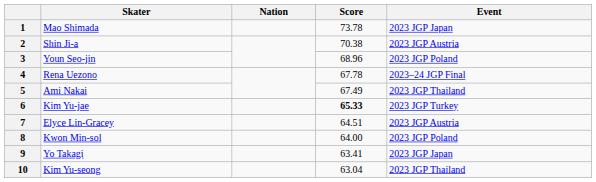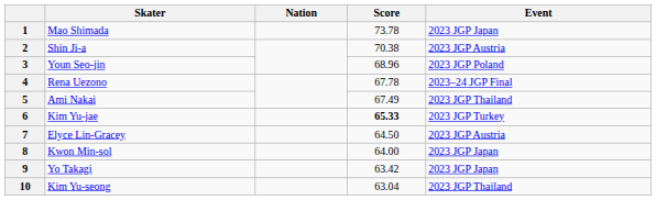7 | Score: 64.51 -> 64.50
8 | Event: 2023 JGP Poland -> 2023 JGP Japan
9 | Score: 63.41 -> 63.42
